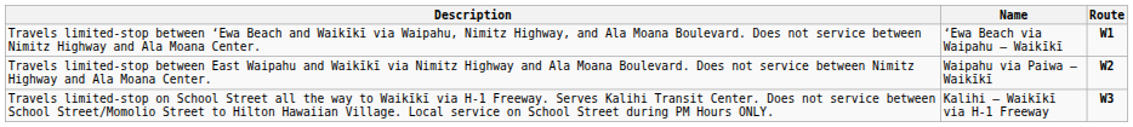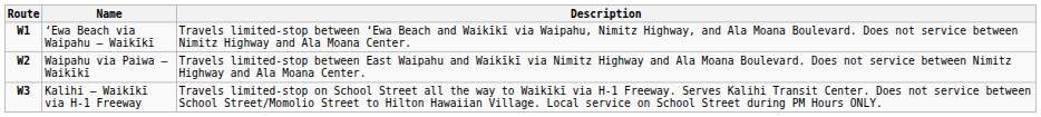columns swapped: Route <-> Description
